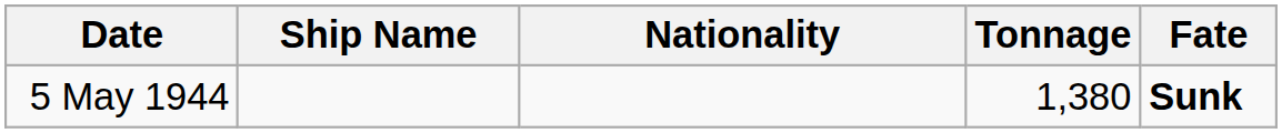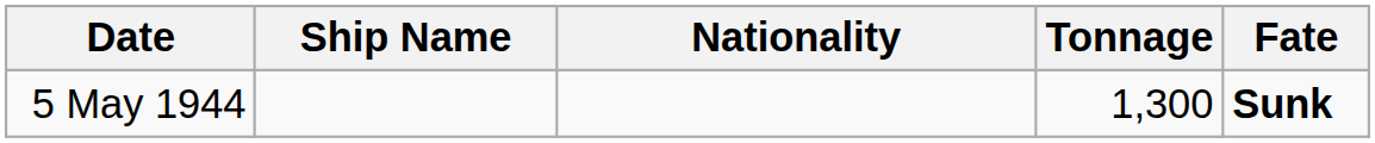5 May 1944 | Tonnage: 1,380 -> 1,300
